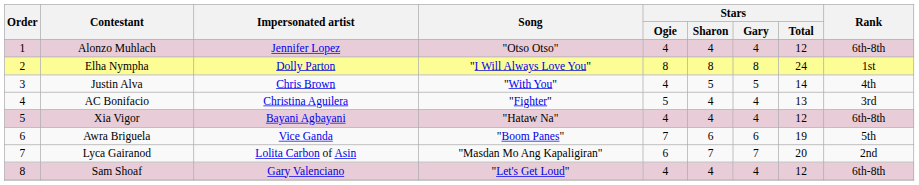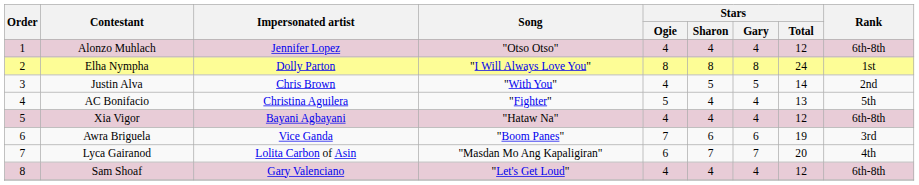Justin Alva | Rank: 4th -> 2nd
AC Bonifacio | Rank: 3rd -> 5th
Awra Briguela | Rank: 5th -> 3rd
Lyca Gairanod | Rank: 2nd -> 4th
